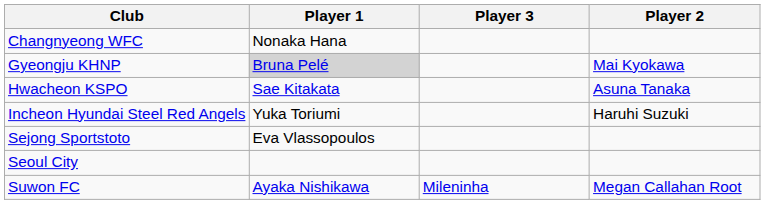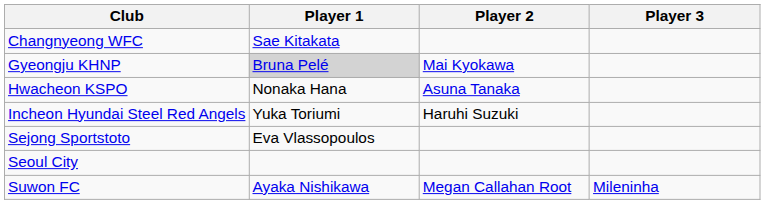columns swapped: Player 2 <-> Player 3
Changnyeong WFC | Player 1: Nonaka Hana -> Sae Kitakata
Hwacheon KSPO | Player 1: Sae Kitakata -> Nonaka Hana
